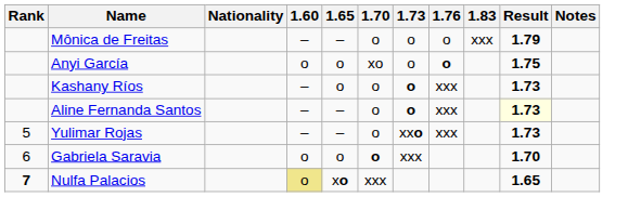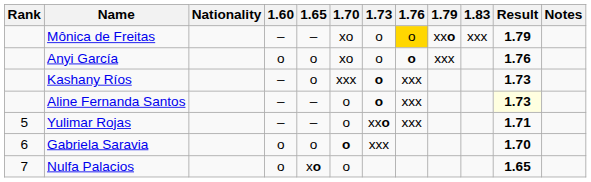+ column: 1.79 | xxo | xxx
Mônica de Freitas | 1.70: o -> xo
Mônica de Freitas | 1.76: no background -> gold background
Anyi García | Result: 1.75 -> 1.76
Kashany Ríos | 1.70: o -> xxx
Yulimar Rojas | Result: 1.73 -> 1.71
Nulfa Palacios | Rank: bold -> normal
Nulfa Palacios | 1.60: khaki background -> no background
Nulfa Palacios | 1.70: xxx -> o
